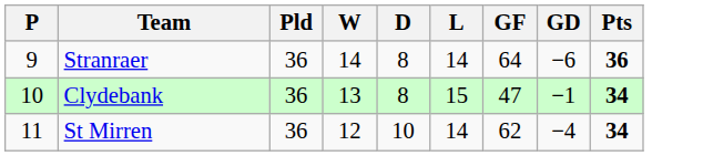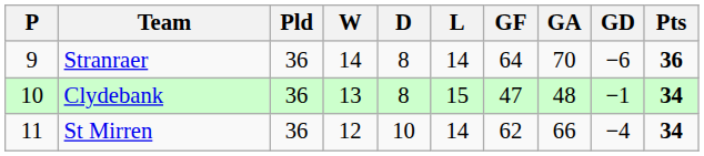+ column: GA | 70 | 48 | 66
